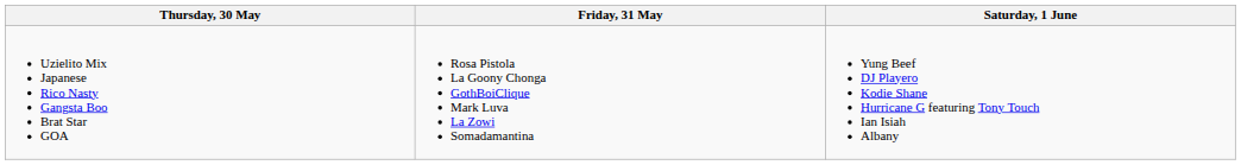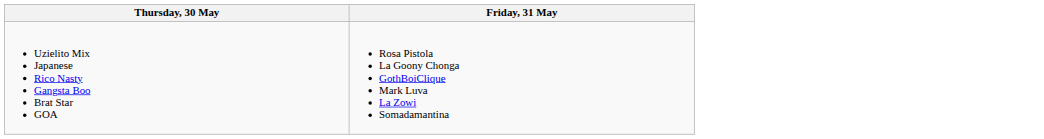- column: Saturday, 1 June | Yung Beef DJ Playero Kodie Shane Hurricane G featuring Tony Touch Ian Isiah Albany
